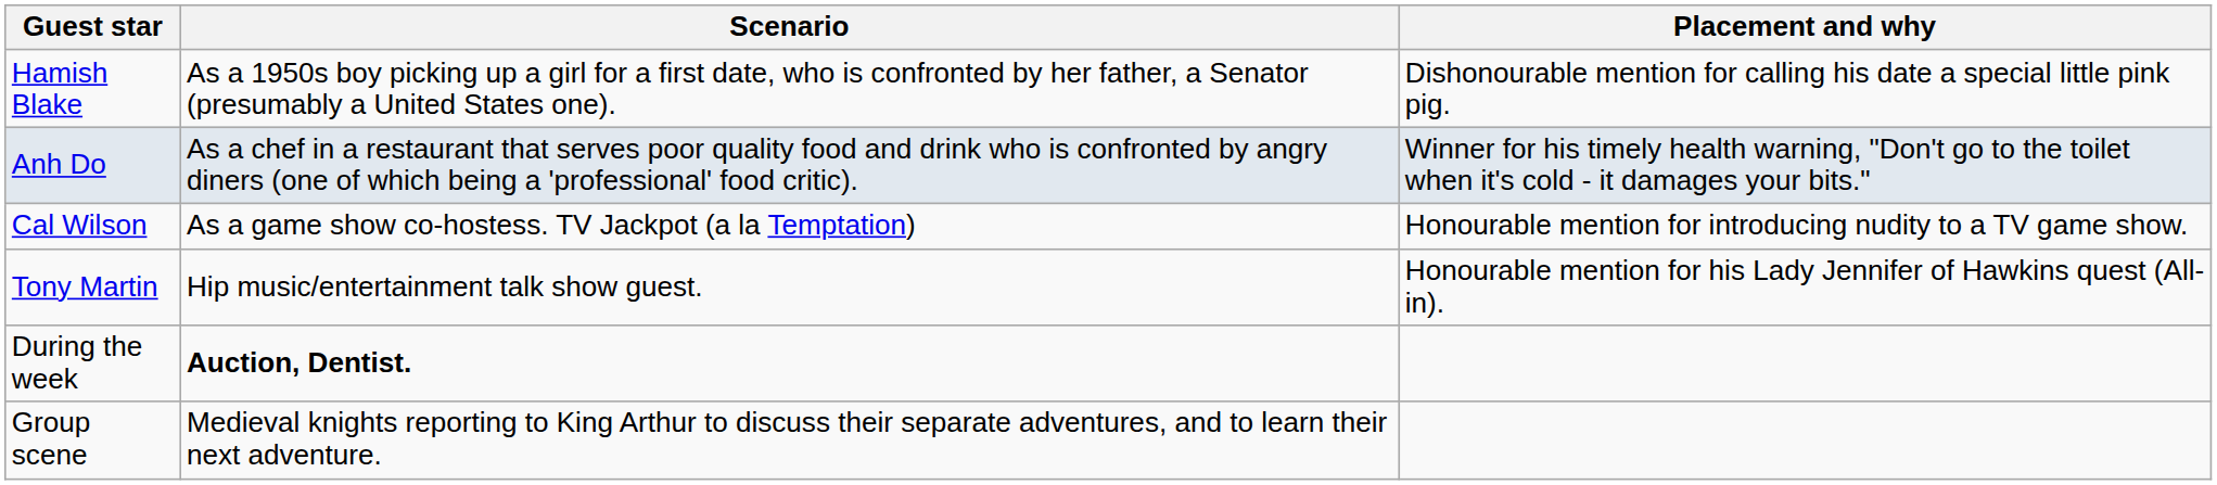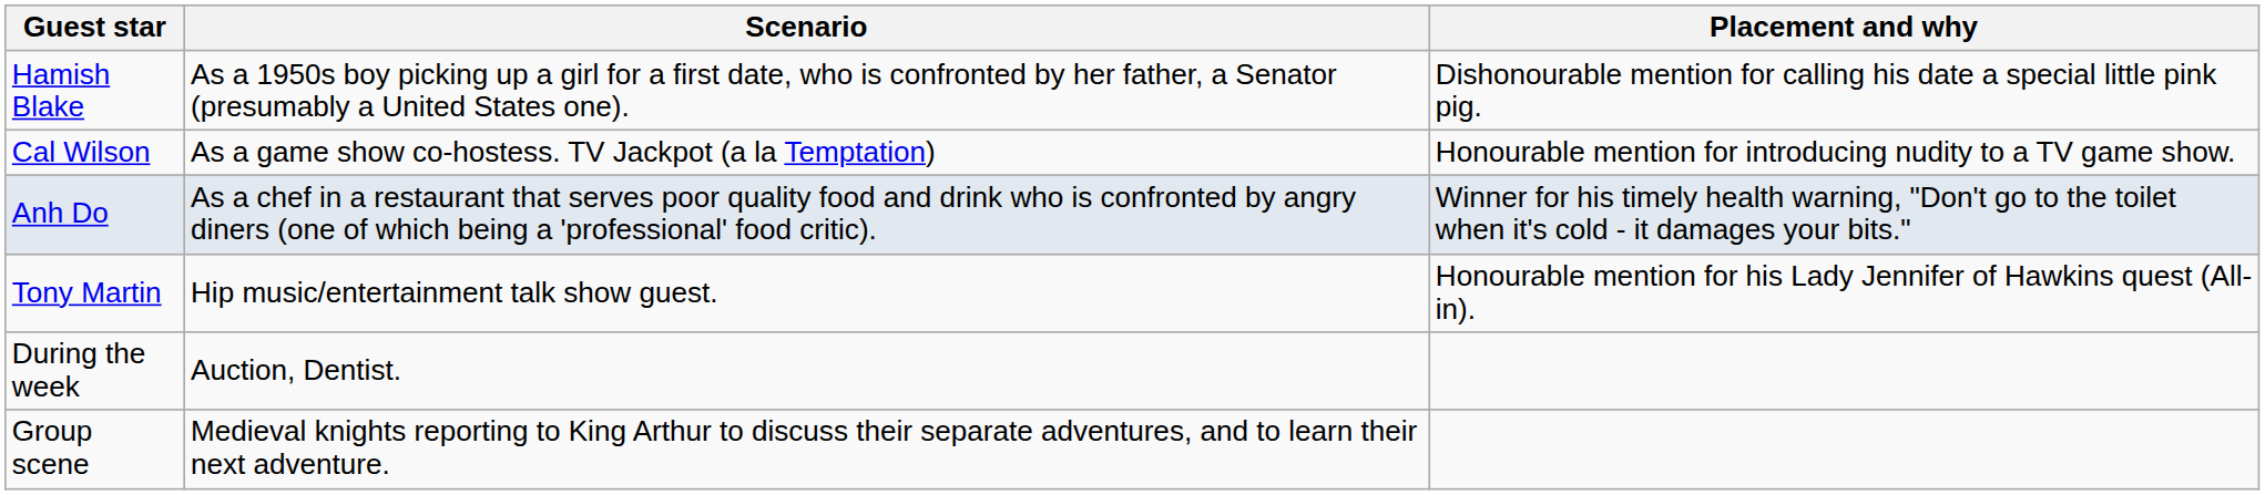rows swapped: Anh Do <-> Cal Wilson
During the week | Scenario: bold -> normal
